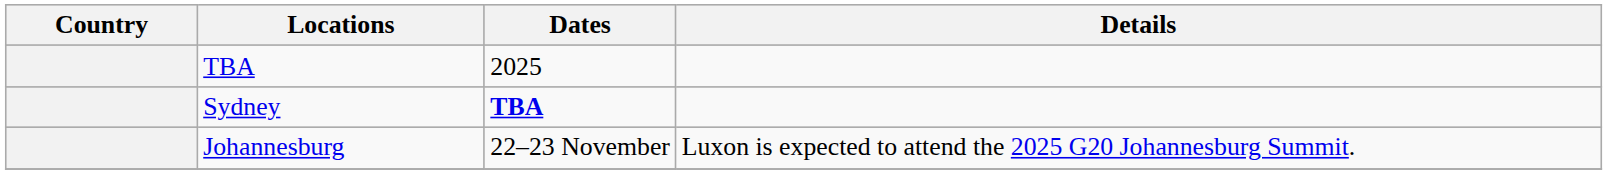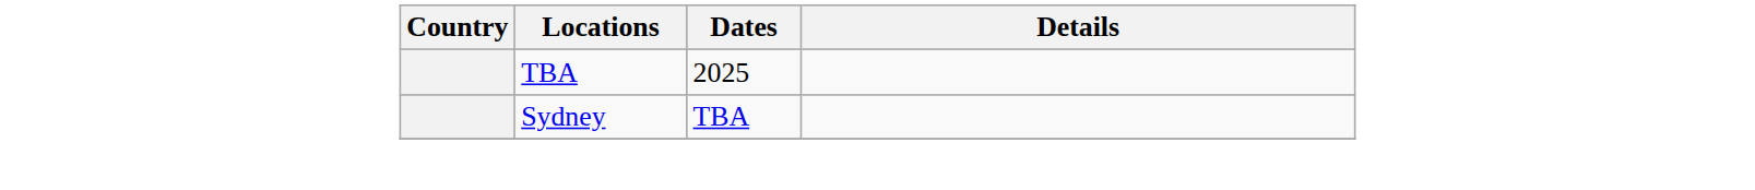Sydney | Dates: bold -> normal
- row: Johannesburg | 22–23 November | Luxon is expected to attend the 2025 G20 Johannesburg Summit.
